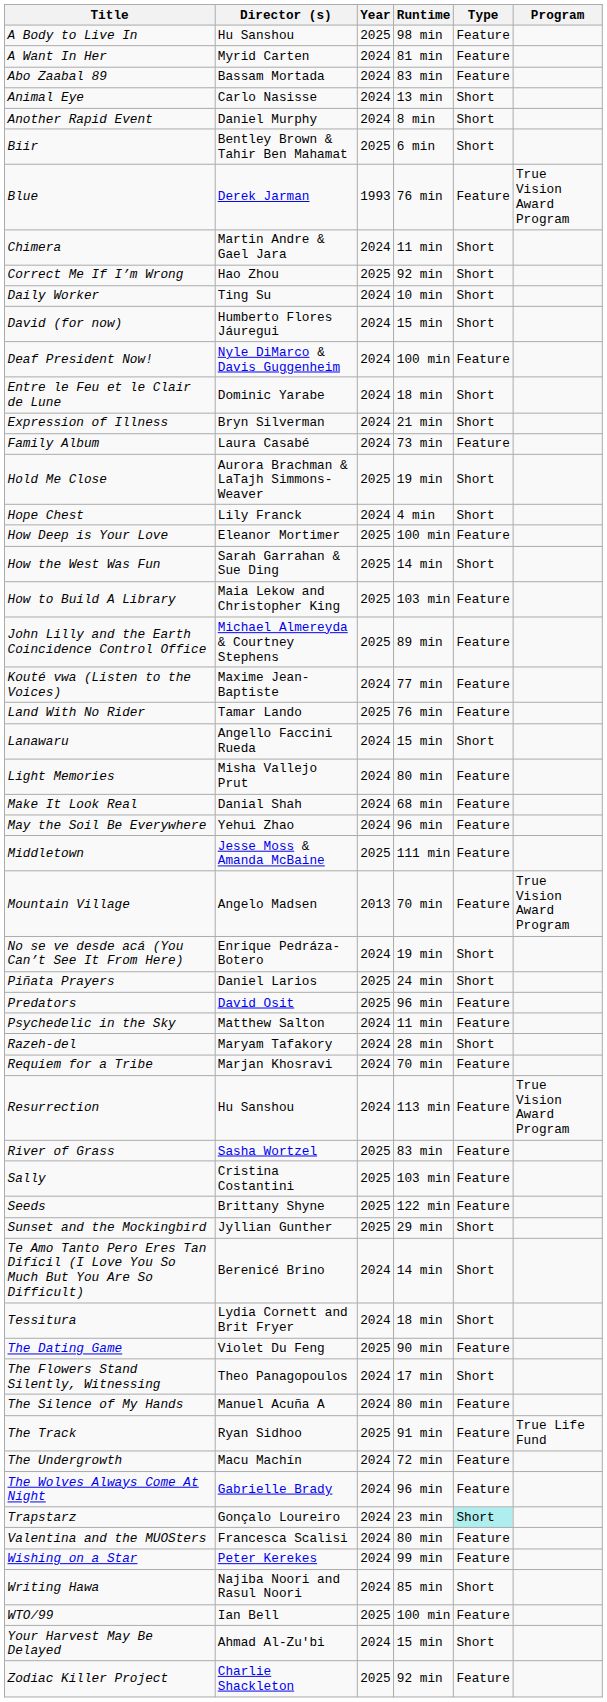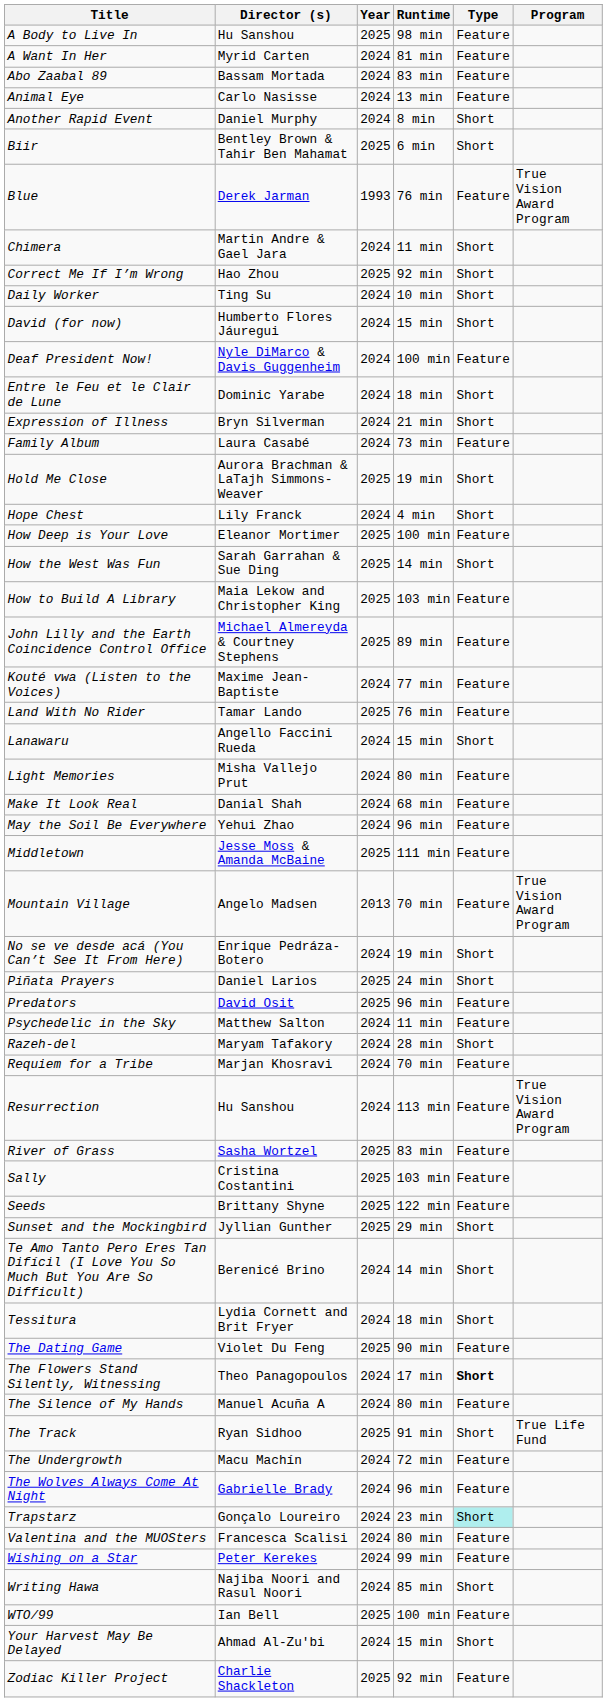Animal Eye | Type: Short -> Feature
The Flowers Stand Silently, Witnessing | Type: normal -> bold
The Track | Type: Feature -> Short
